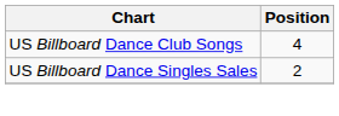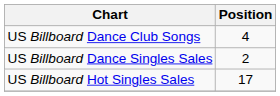+ row: US Billboard Hot Singles Sales | 17
